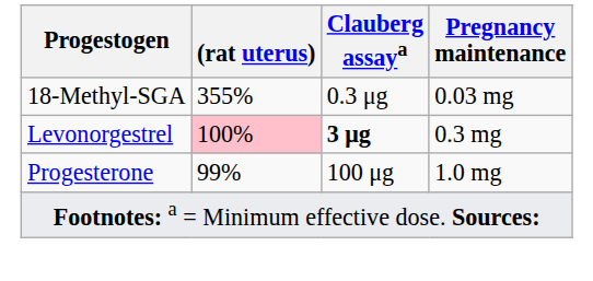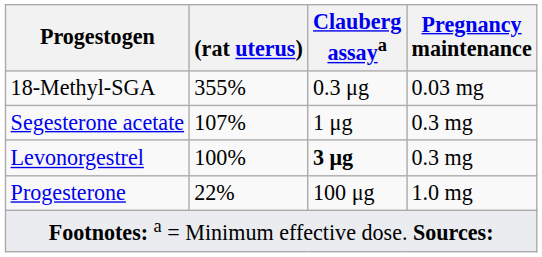+ row: Segesterone acetate | 107% | 1 μg | 0.3 mg
Levonorgestrel | (rat uterus): pink background -> no background
Progesterone | (rat uterus): 99% -> 22%
